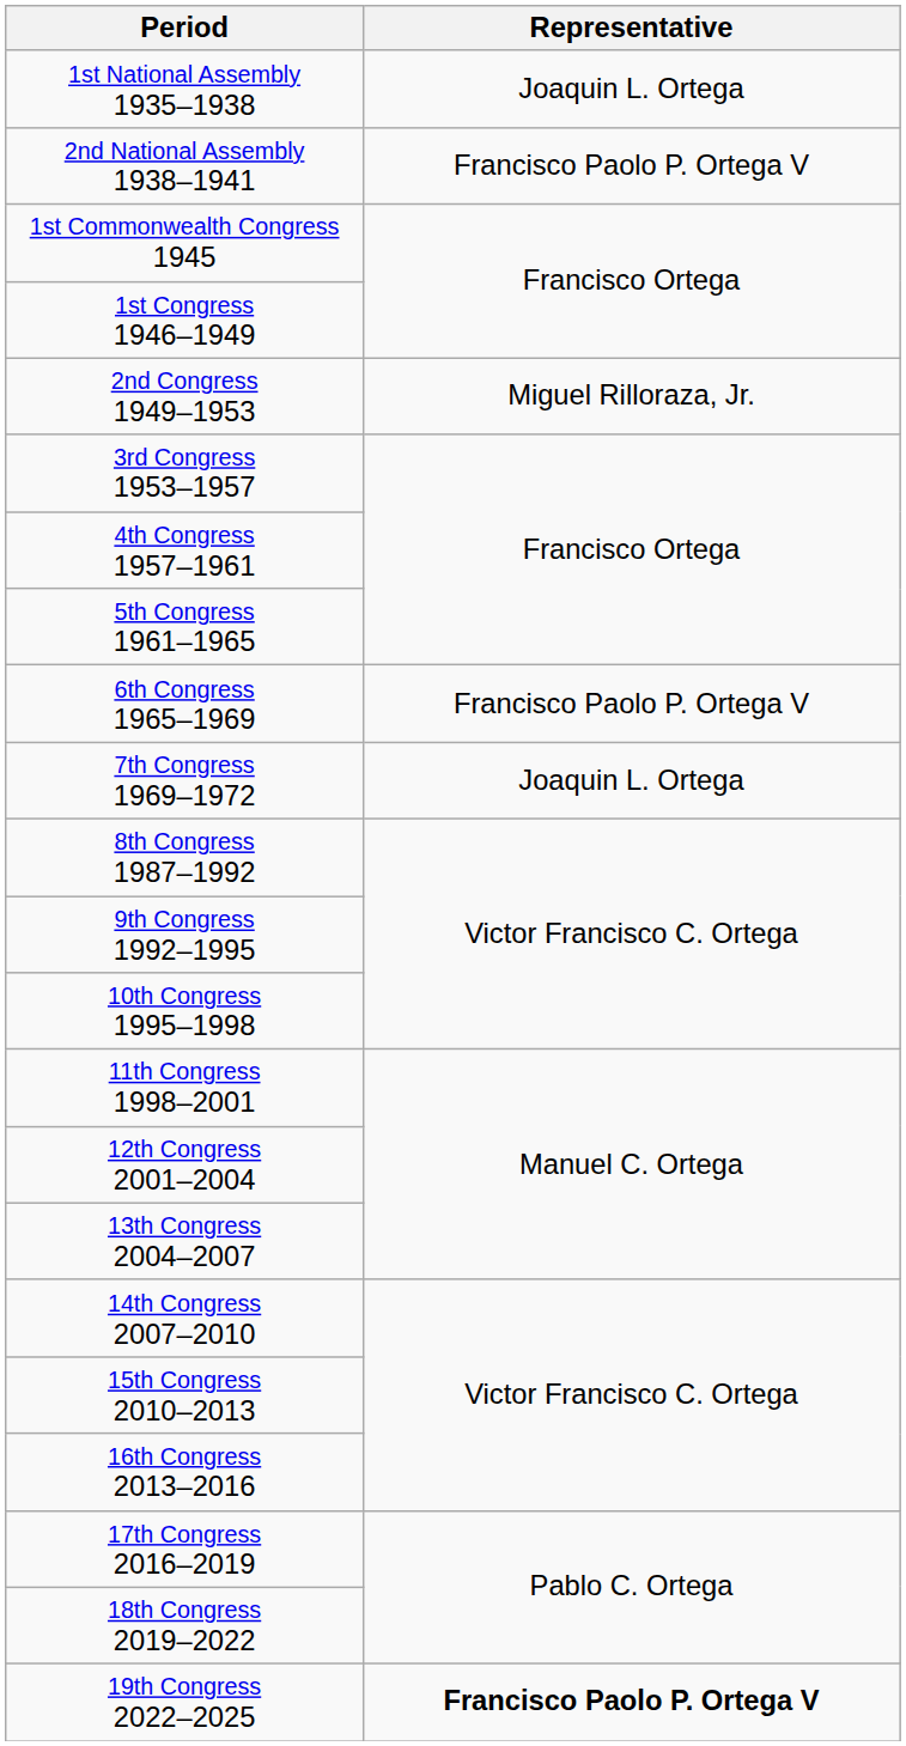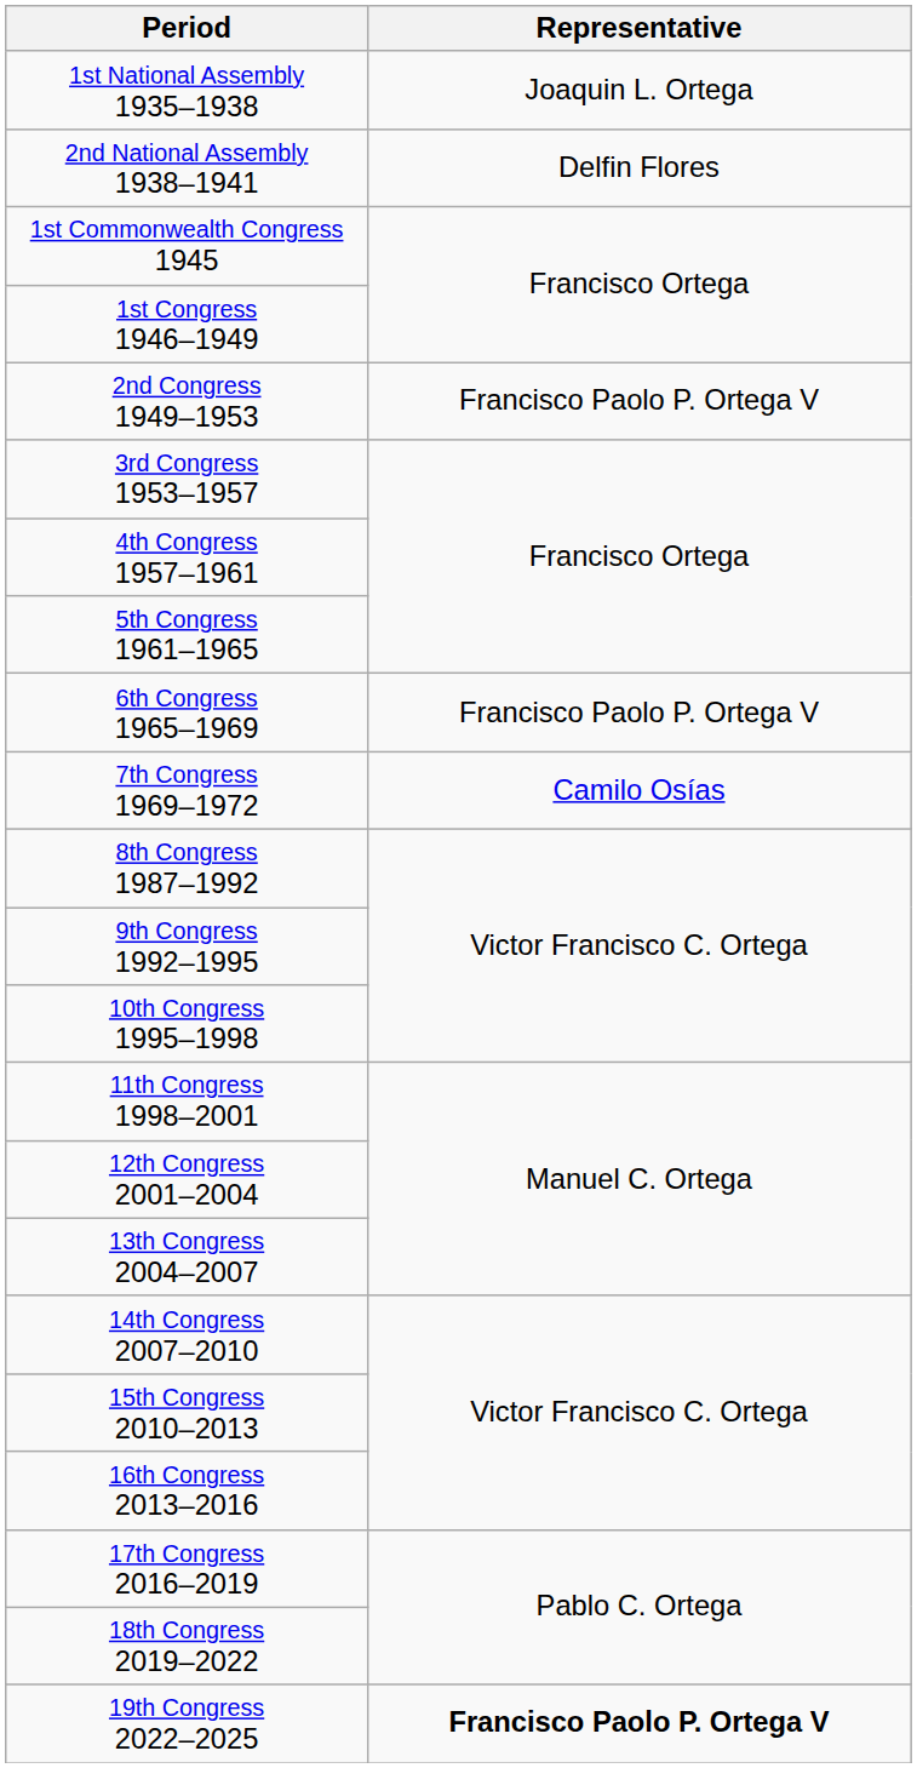2nd National Assembly 1938–1941 | Representative: Francisco Paolo P. Ortega V -> Delfin Flores
2nd Congress 1949–1953 | Representative: Miguel Rilloraza, Jr. -> Francisco Paolo P. Ortega V
7th Congress 1969–1972 | Representative: Joaquin L. Ortega -> Camilo Osías
